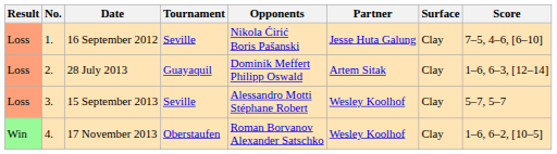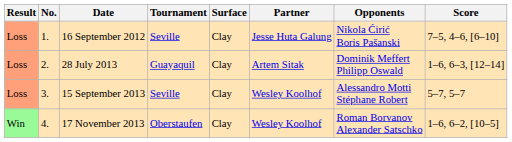columns swapped: Surface <-> Opponents
